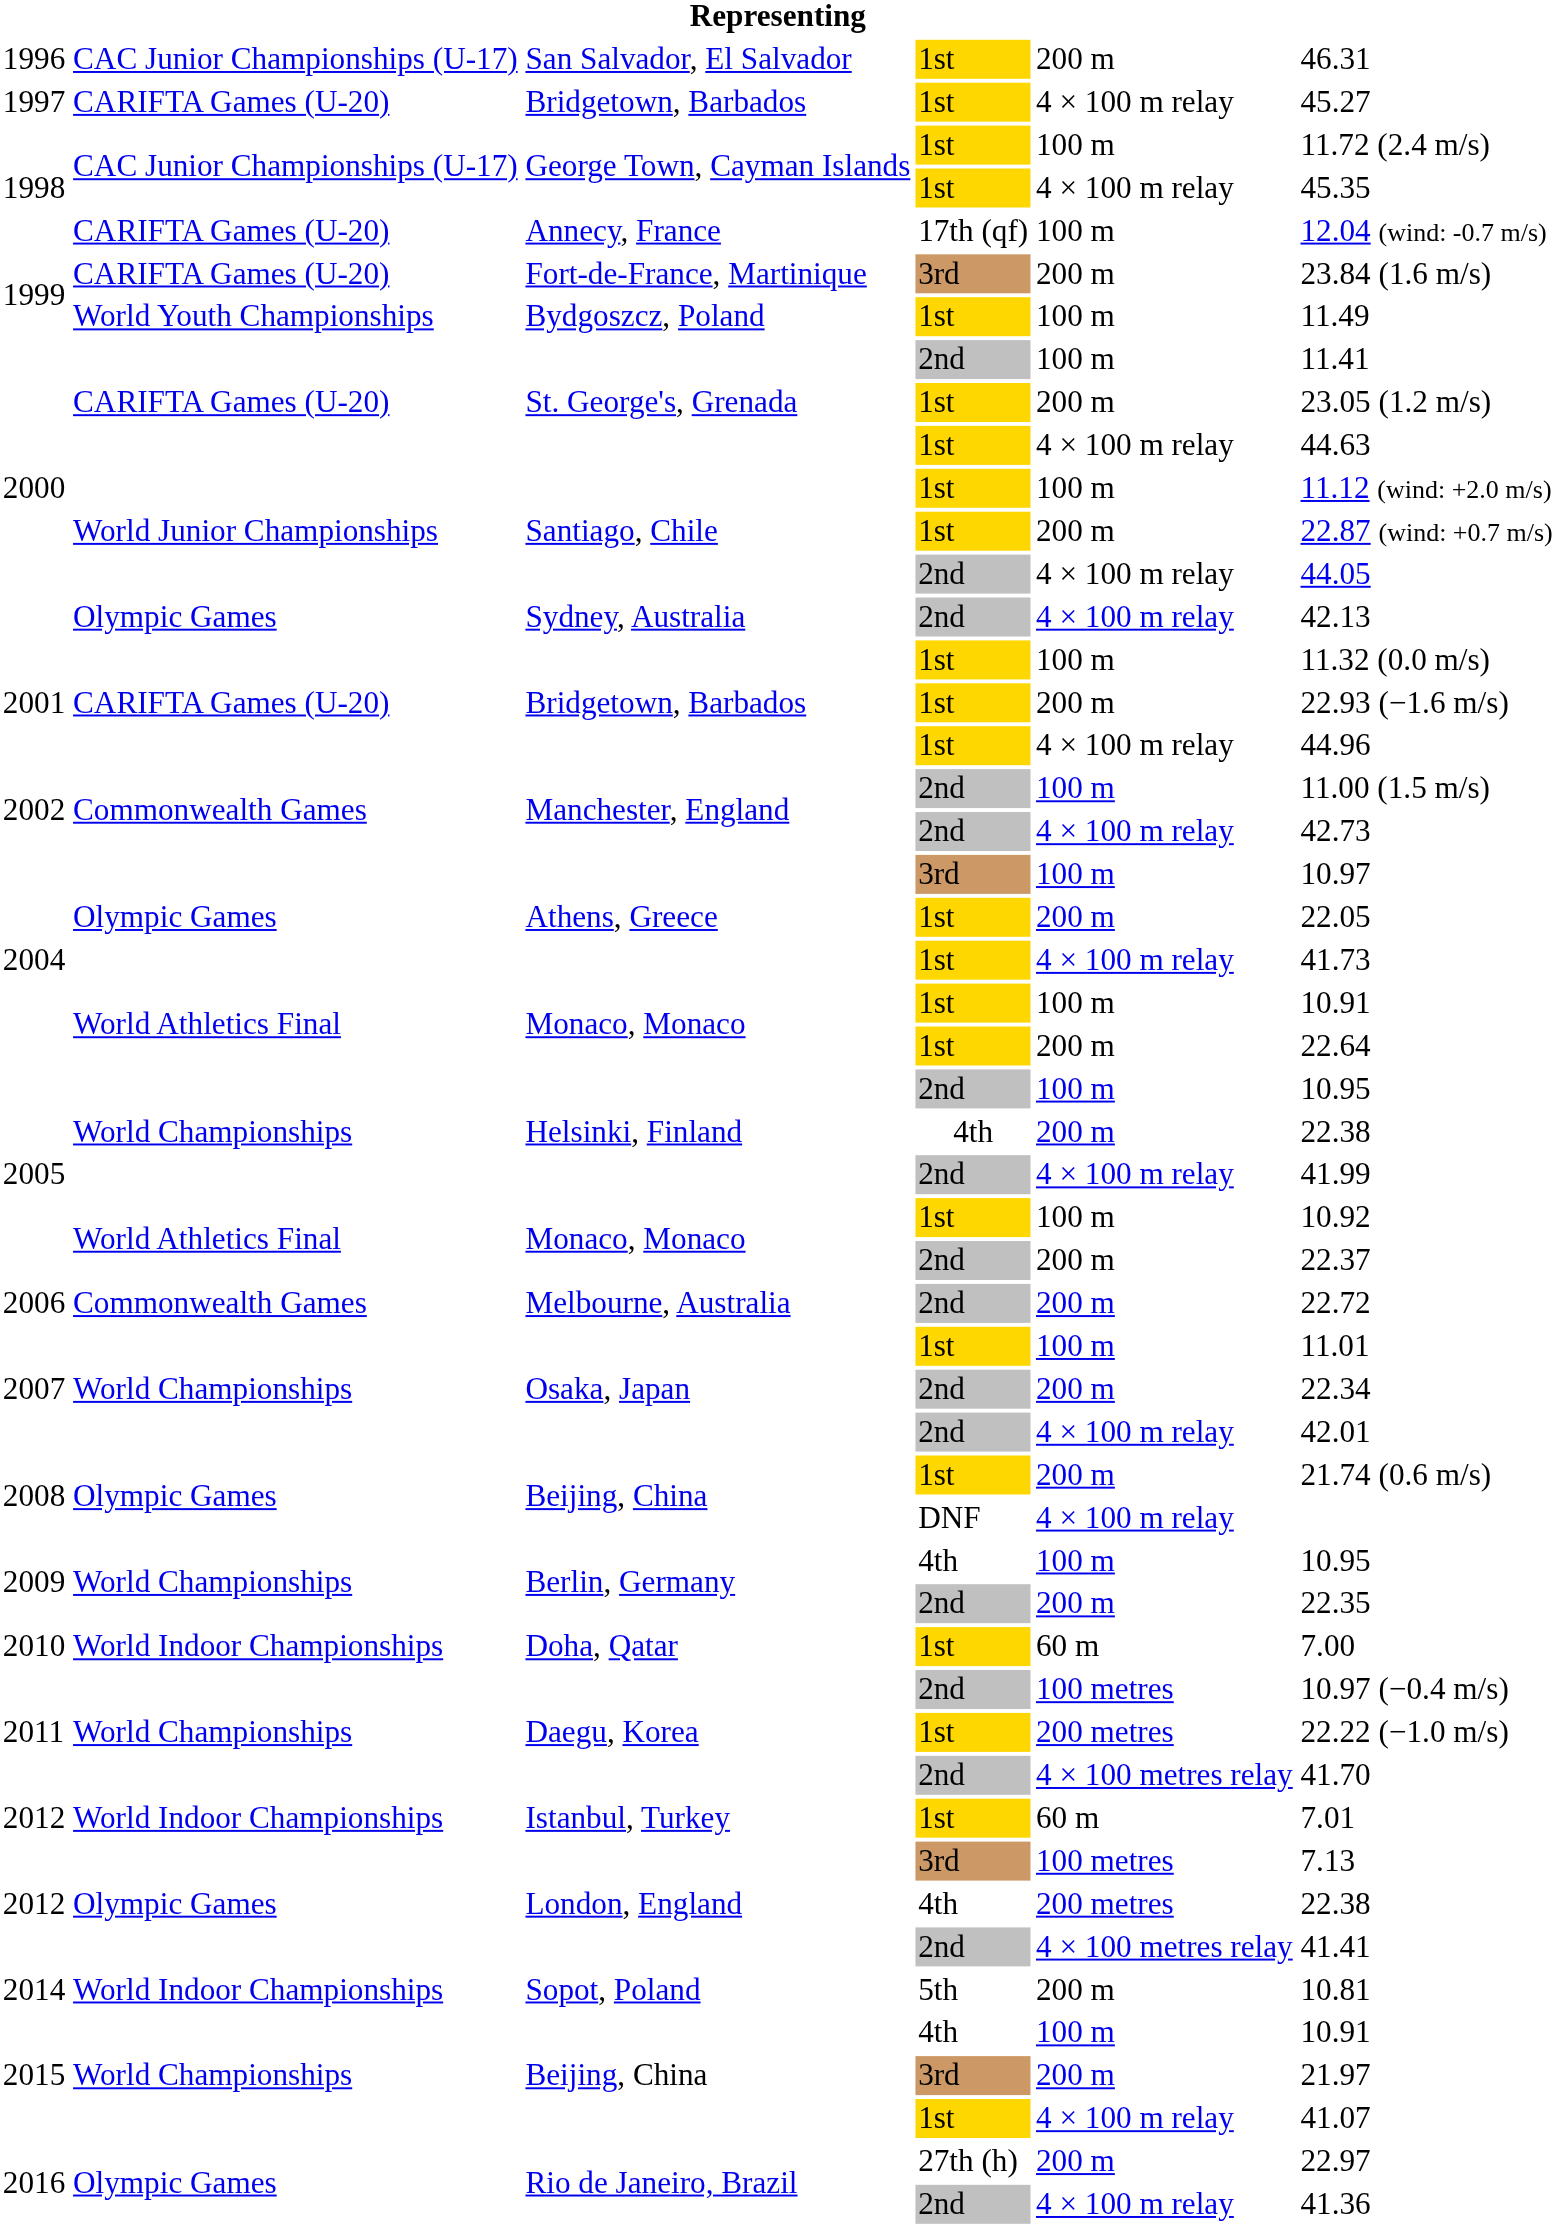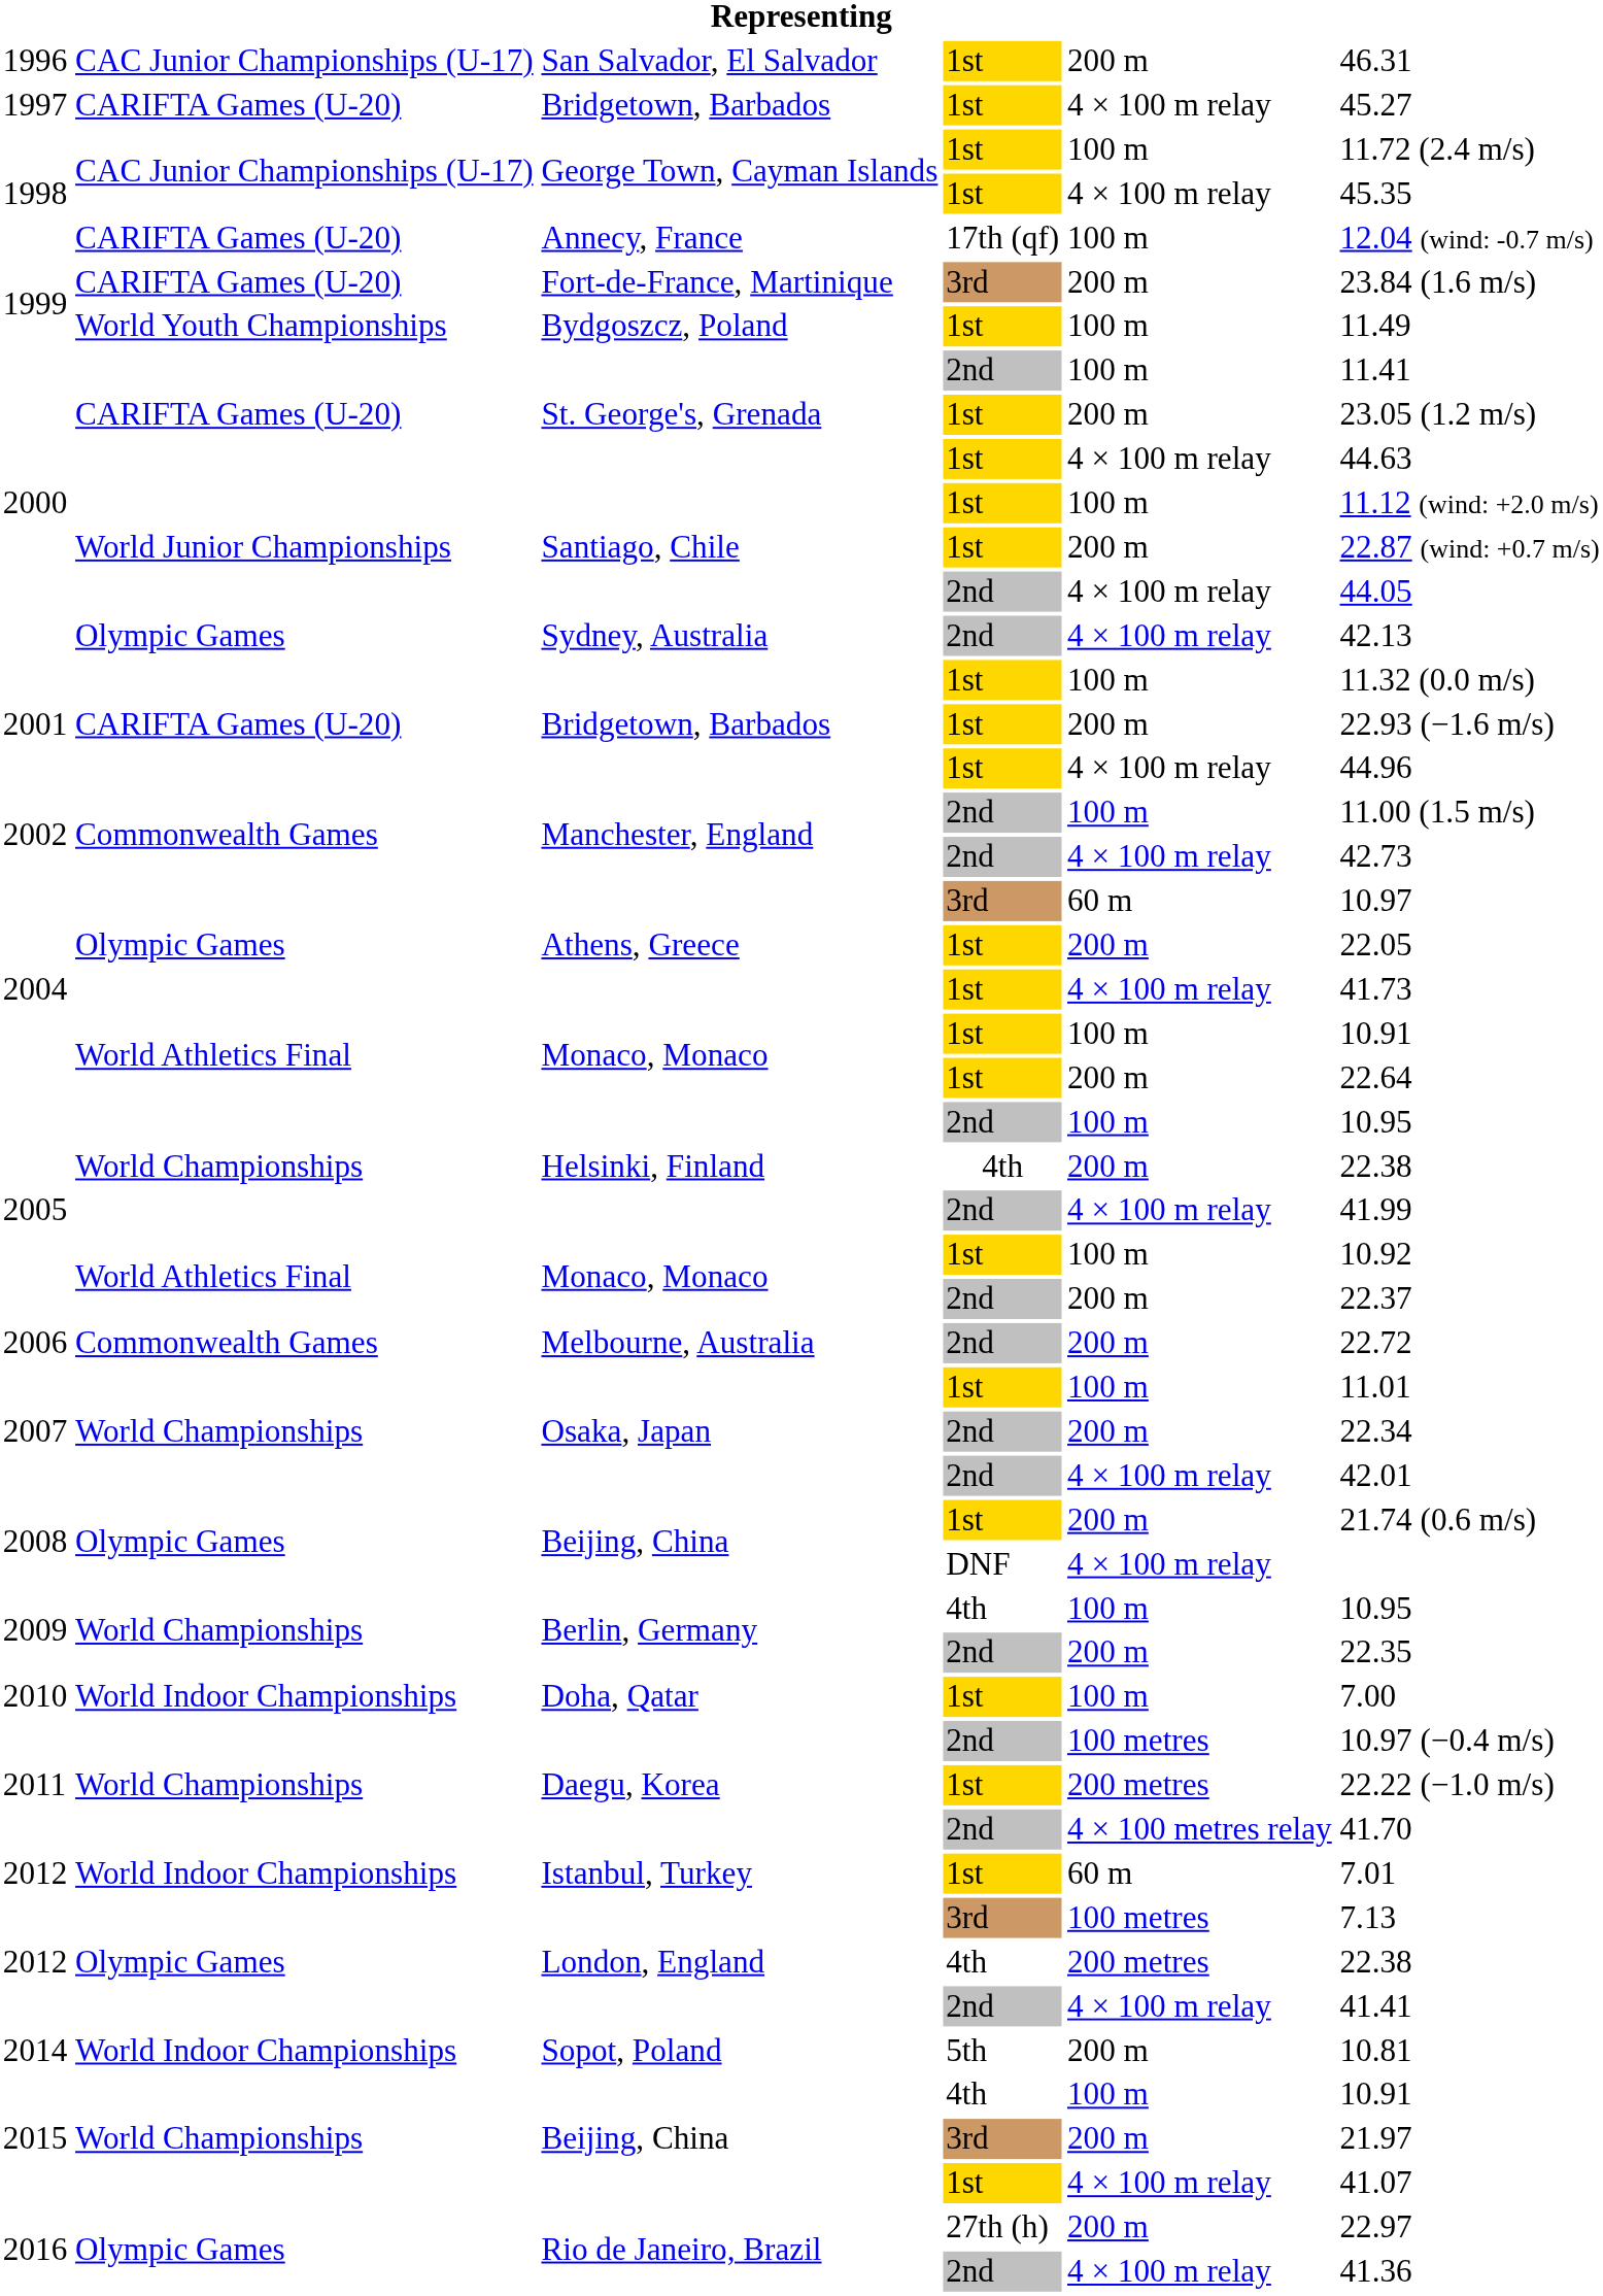Athens, Greece / 3rd | column 5: 100 m -> 60 m
Doha, Qatar | column 5: 60 m -> 100 m
London, England / 2nd | column 5: 4 × 100 metres relay -> 4 × 100 m relay
